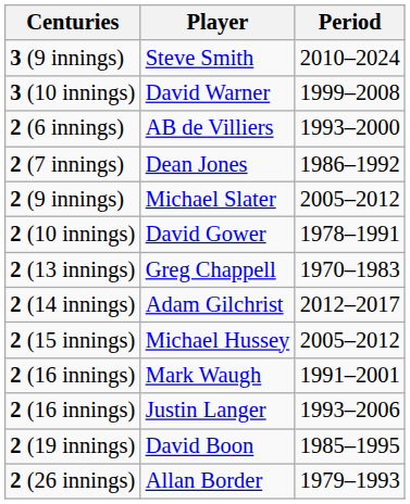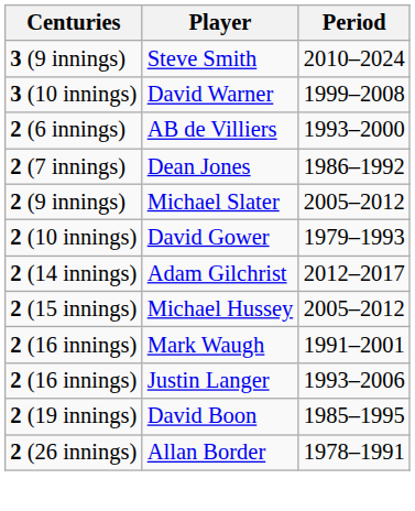David Gower | Period: 1978–1991 -> 1979–1993
- row: 2 (13 innings) | Greg Chappell | 1970–1983
Allan Border | Period: 1979–1993 -> 1978–1991
